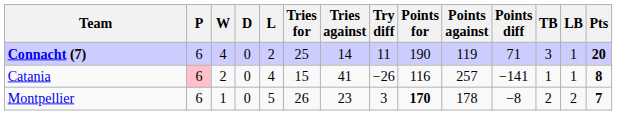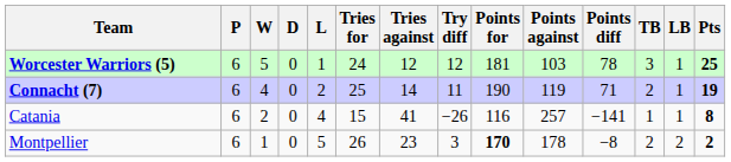+ row: Worcester Warriors (5) | 6 | 5 | 0 | 1 | 24 | 12 | 12 | 181 | 103 | 78 | 3 | 1 | 25
Connacht (7) | TB: 3 -> 2
Connacht (7) | Pts: 20 -> 19
Catania | P: pink background -> no background
Montpellier | Pts: 7 -> 2
